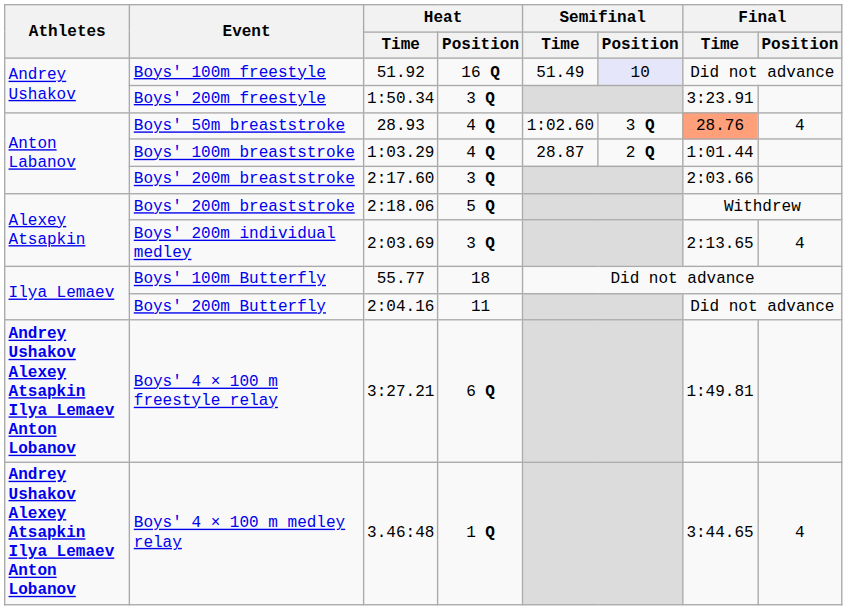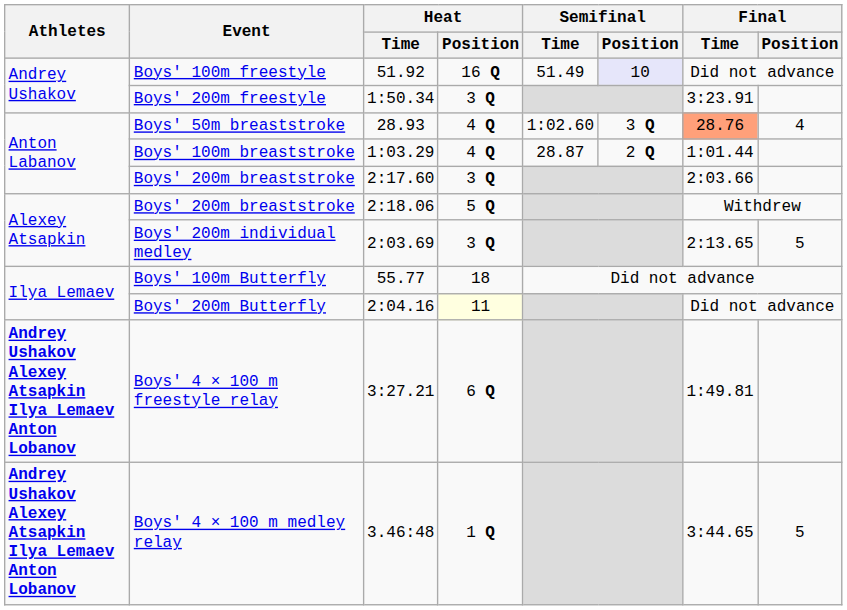Boys' 200m individual medley | Final / Position: 4 -> 5
Boys' 200m Butterfly | Heat / Position: no background -> lightyellow background
Boys' 4 × 100 m medley relay | Final / Position: 4 -> 5
